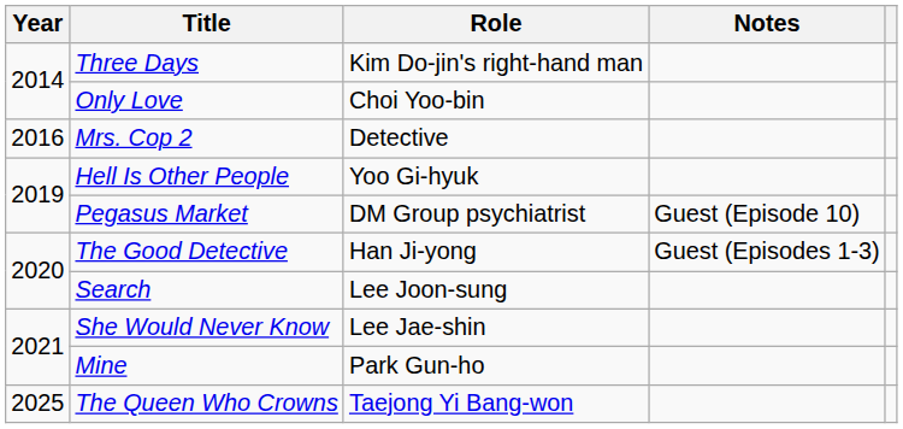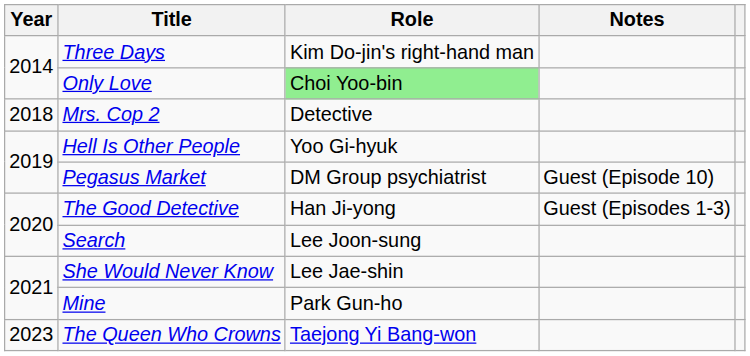Only Love | Role: no background -> lightgreen background
Mrs. Cop 2 | Year: 2016 -> 2018
The Queen Who Crowns | Year: 2025 -> 2023
